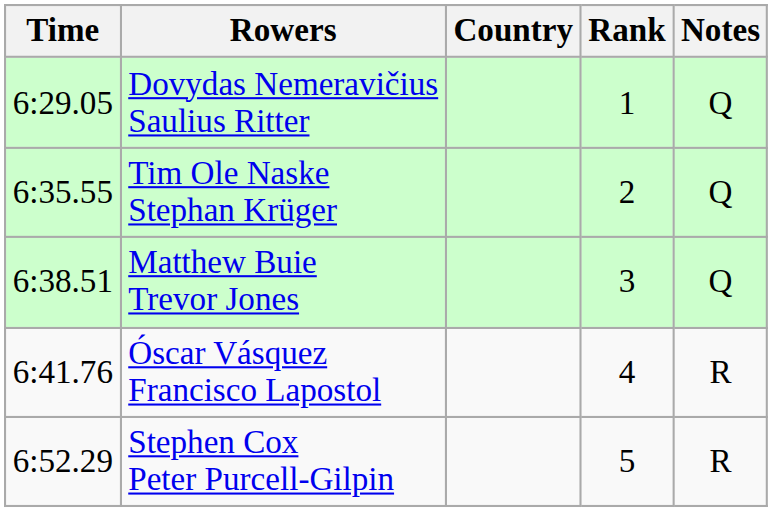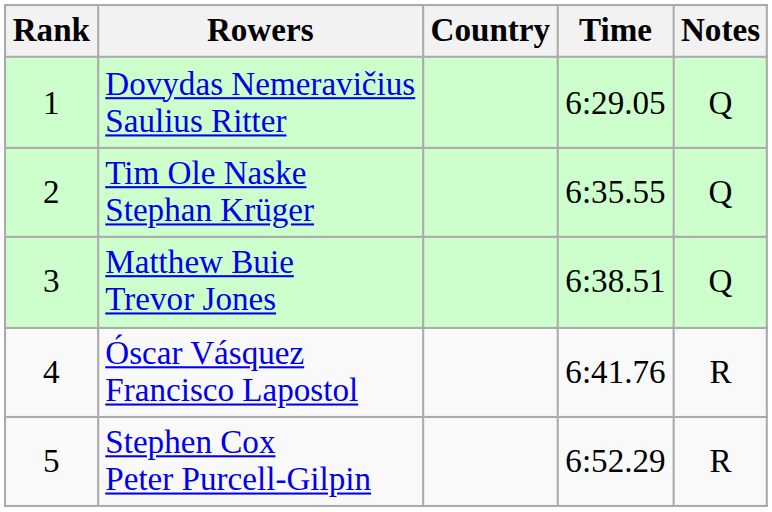columns swapped: Rank <-> Time
